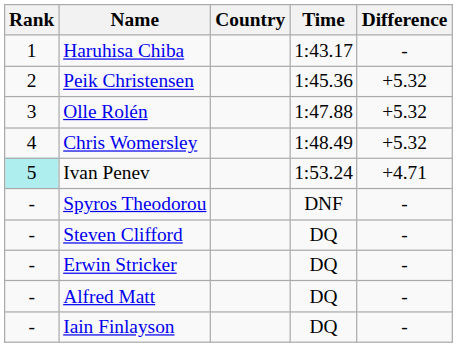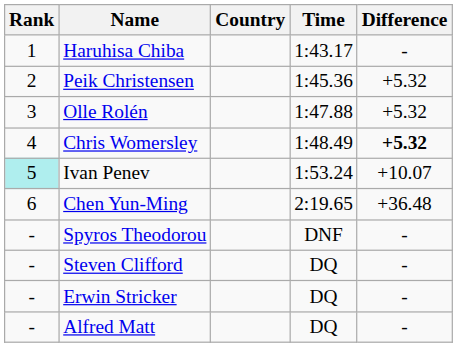Chris Womersley | Difference: normal -> bold
Ivan Penev | Difference: +4.71 -> +10.07
+ row: 6 | Chen Yun-Ming | 2:19.65 | +36.48
- row: - | Iain Finlayson | DQ | -
